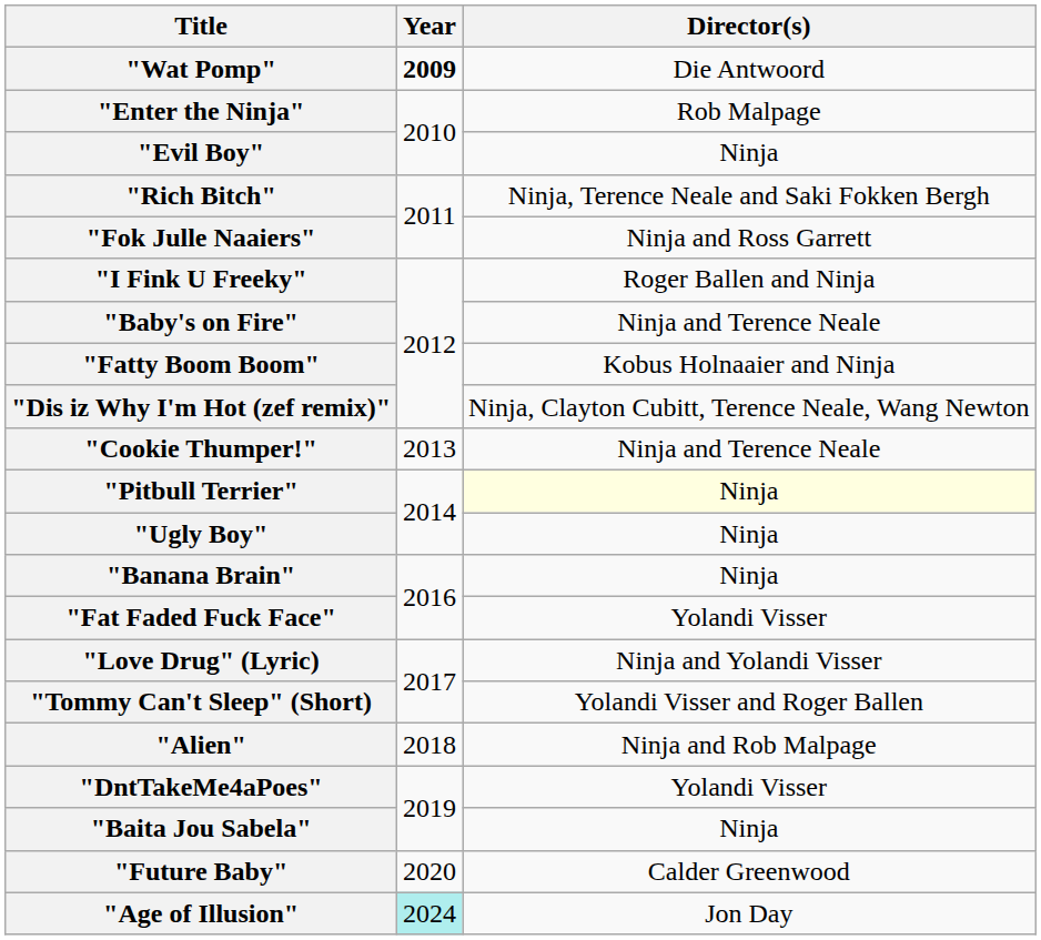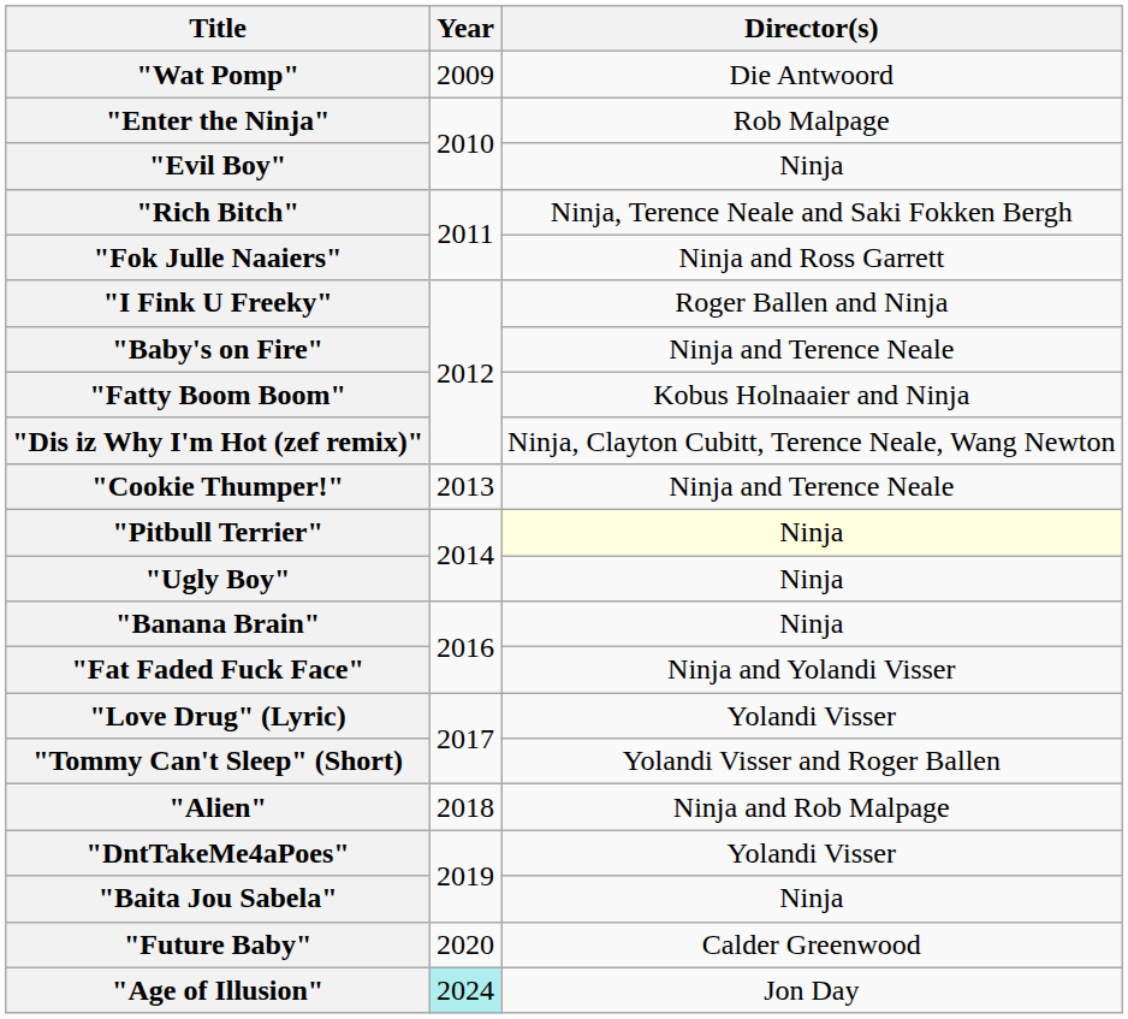"Wat Pomp" | Year: bold -> normal
"Fat Faded Fuck Face" | Director(s): Yolandi Visser -> Ninja and Yolandi Visser
"Love Drug" (Lyric) | Director(s): Ninja and Yolandi Visser -> Yolandi Visser
